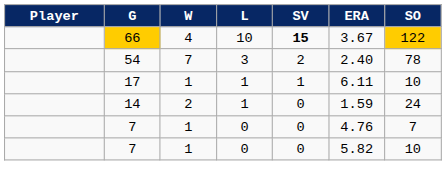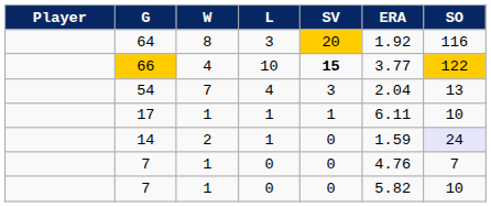+ row: 64 | 8 | 3 | 20 | 1.92 | 116
66 | ERA: 3.67 -> 3.77
54 | L: 3 -> 4
54 | SV: 2 -> 3
54 | ERA: 2.40 -> 2.04
54 | SO: 78 -> 13
14 | SO: no background -> lavender background
